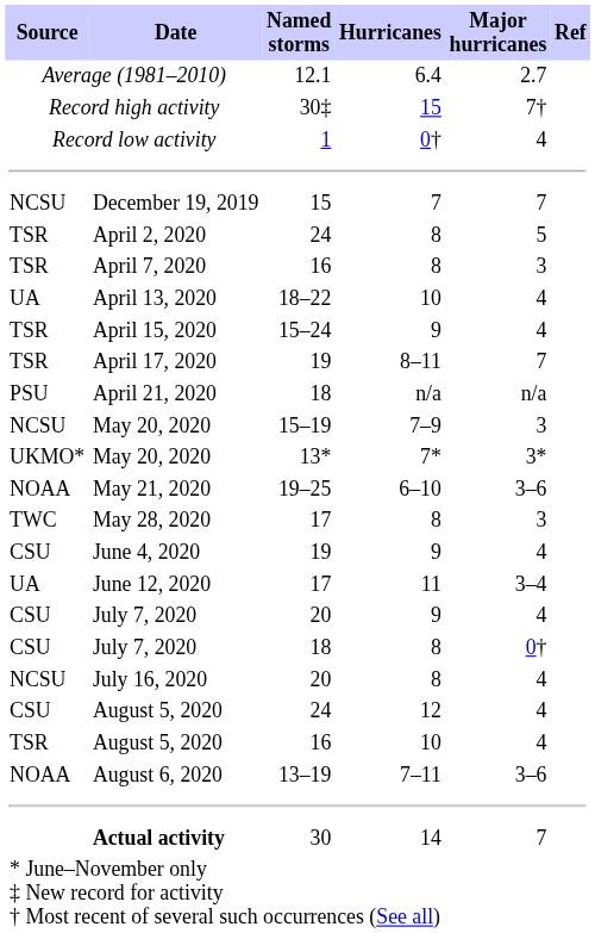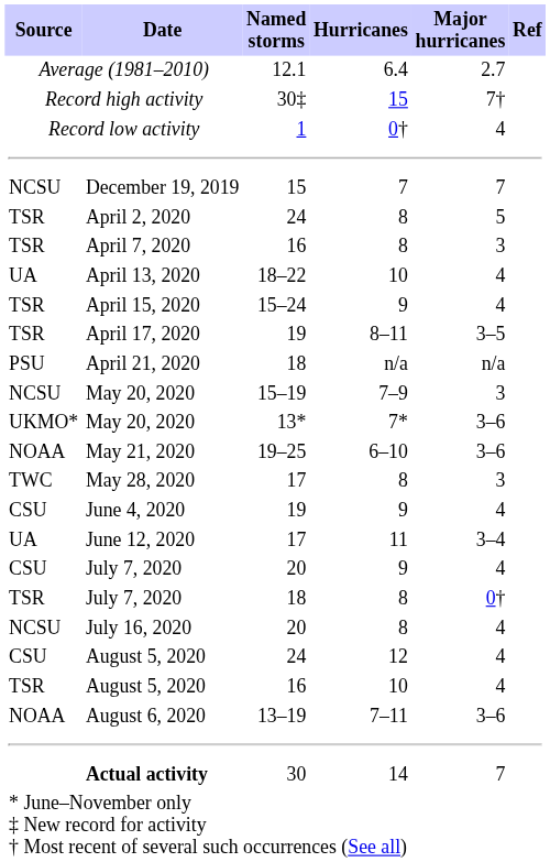April 17, 2020 | Major hurricanes: 7 -> 3–5
May 20, 2020 / 7* | Major hurricanes: 3* -> 3–6
July 7, 2020 / 8 | Source: CSU -> TSR
